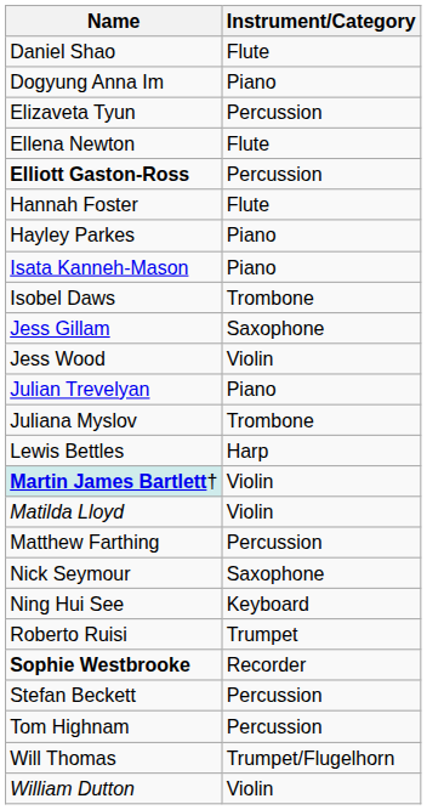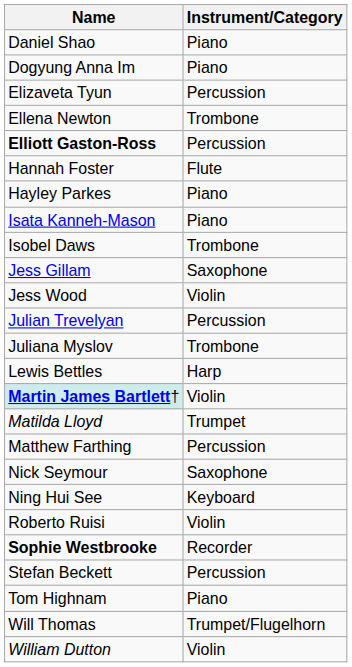Daniel Shao | Instrument/Category: Flute -> Piano
Ellena Newton | Instrument/Category: Flute -> Trombone
Julian Trevelyan | Instrument/Category: Piano -> Percussion
Matilda Lloyd | Instrument/Category: Violin -> Trumpet
Roberto Ruisi | Instrument/Category: Trumpet -> Violin
Tom Highnam | Instrument/Category: Percussion -> Piano
